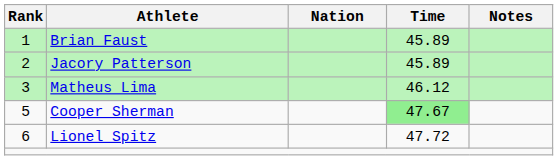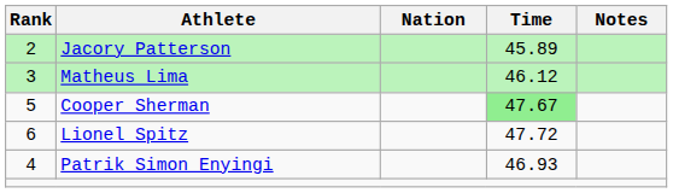- row: 1 | Brian Faust | 45.89
+ row: 4 | Patrik Simon Enyingi | 46.93
